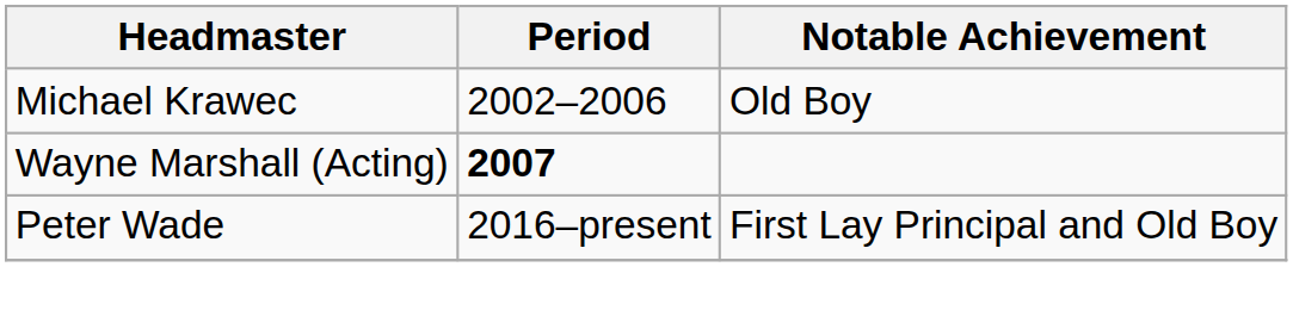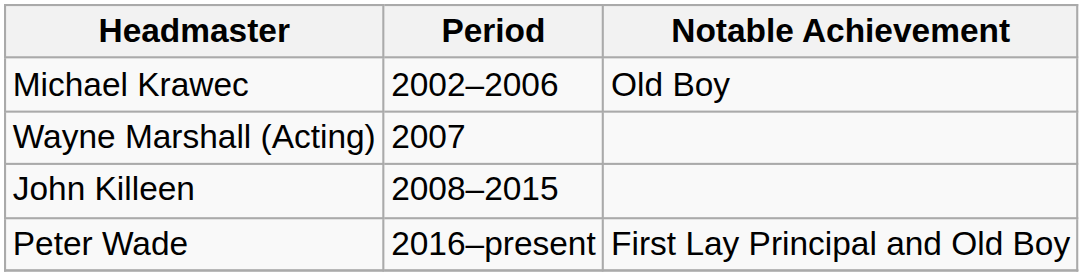Wayne Marshall (Acting) | Period: bold -> normal
+ row: John Killeen | 2008–2015
